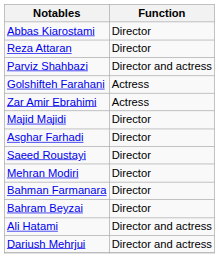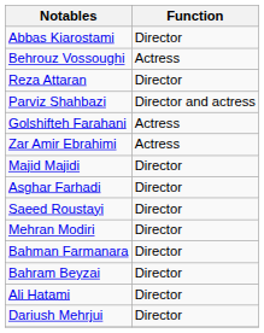+ row: Behrouz Vossoughi | Actress
Ali Hatami | Function: Director and actress -> Director
Dariush Mehrjui | Function: Director and actress -> Director
